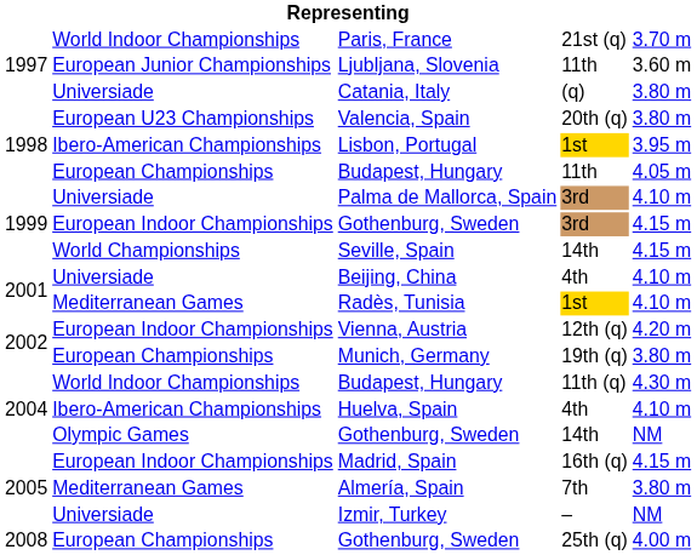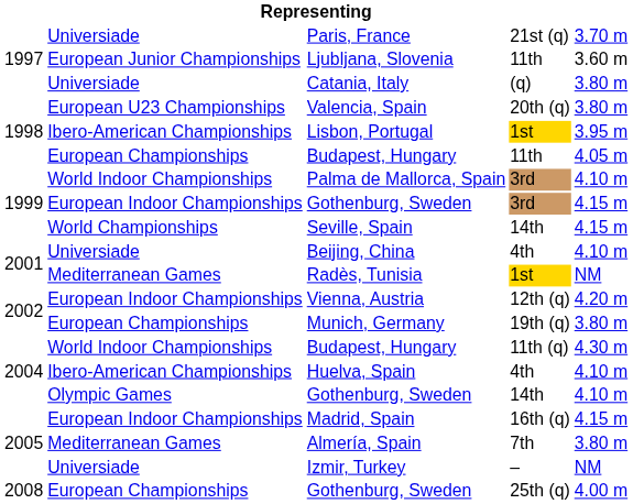Paris, France | column 2: World Indoor Championships -> Universiade
Palma de Mallorca, Spain | column 2: Universiade -> World Indoor Championships
Radès, Tunisia | column 5: 4.10 m -> NM
Gothenburg, Sweden / 14th | column 5: NM -> 4.10 m
